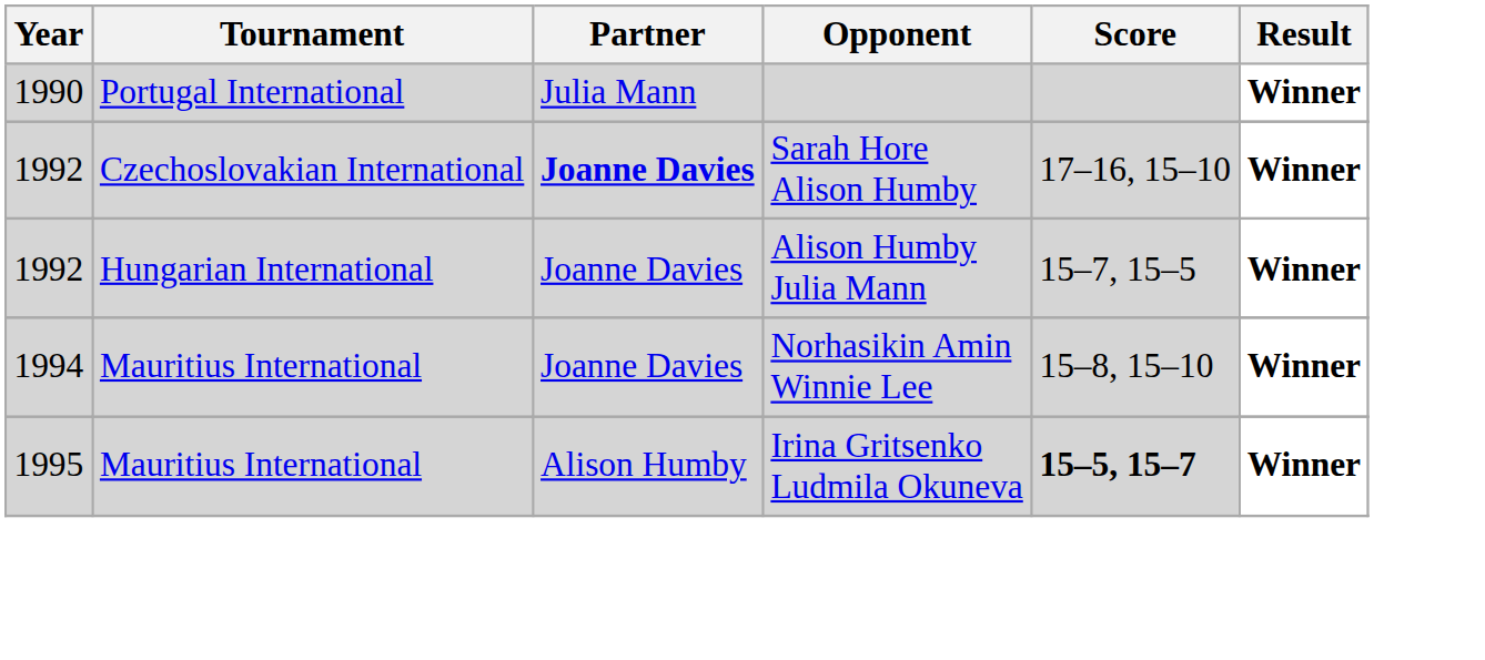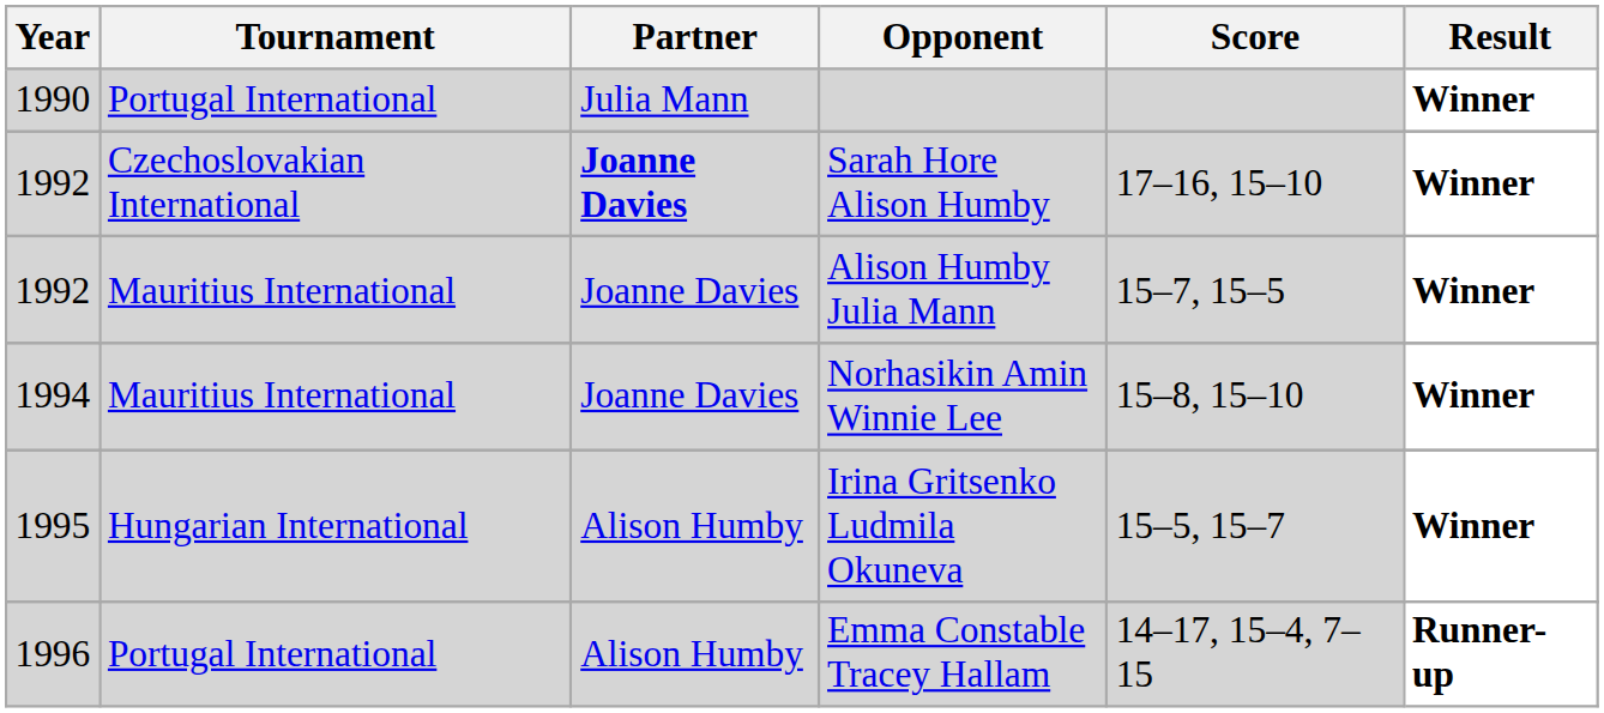Alison Humby Julia Mann | Tournament: Hungarian International -> Mauritius International
Irina Gritsenko Ludmila Okuneva | Tournament: Mauritius International -> Hungarian International
Irina Gritsenko Ludmila Okuneva | Score: bold -> normal
+ row: 1996 | Portugal International | Alison Humby | Emma Constable Tracey Hallam | 14–17, 15–4, 7–15 | Runner-up
